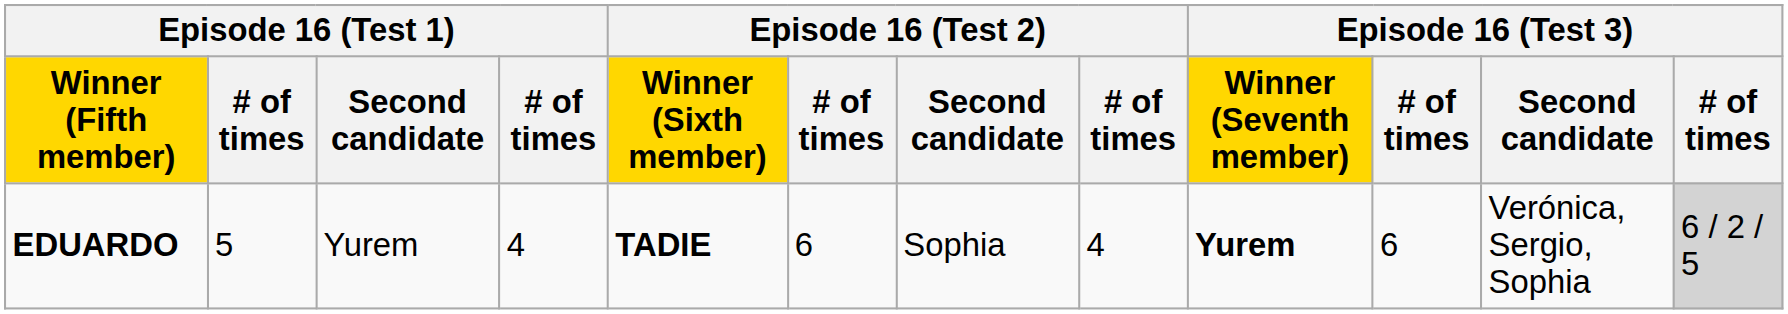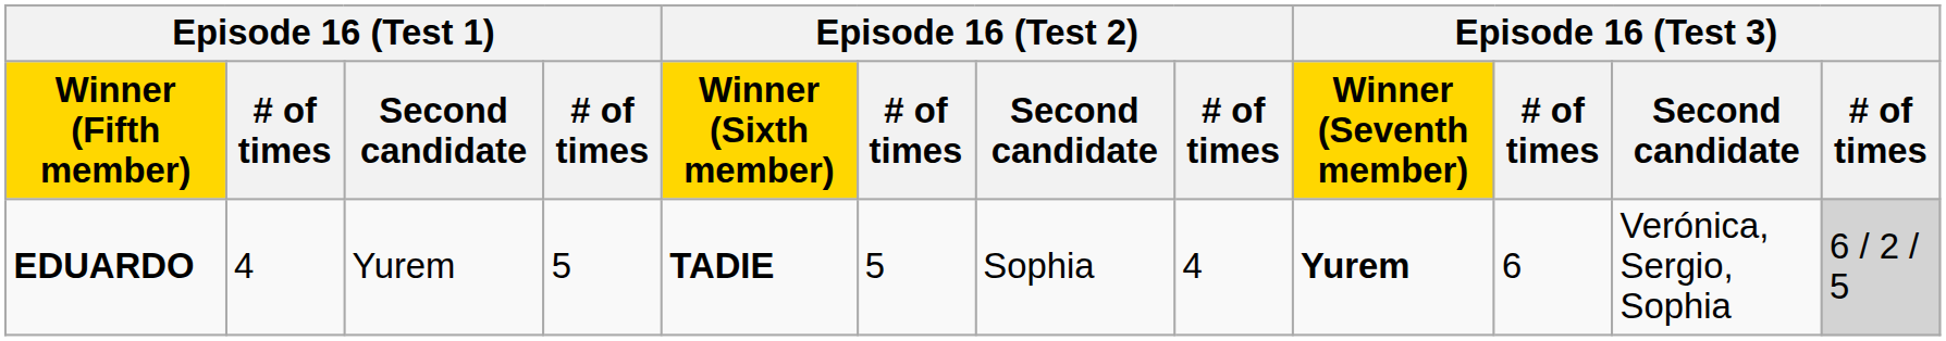EDUARDO | column 2: 5 -> 4
EDUARDO | column 4: 4 -> 5
EDUARDO | column 6: 6 -> 5
